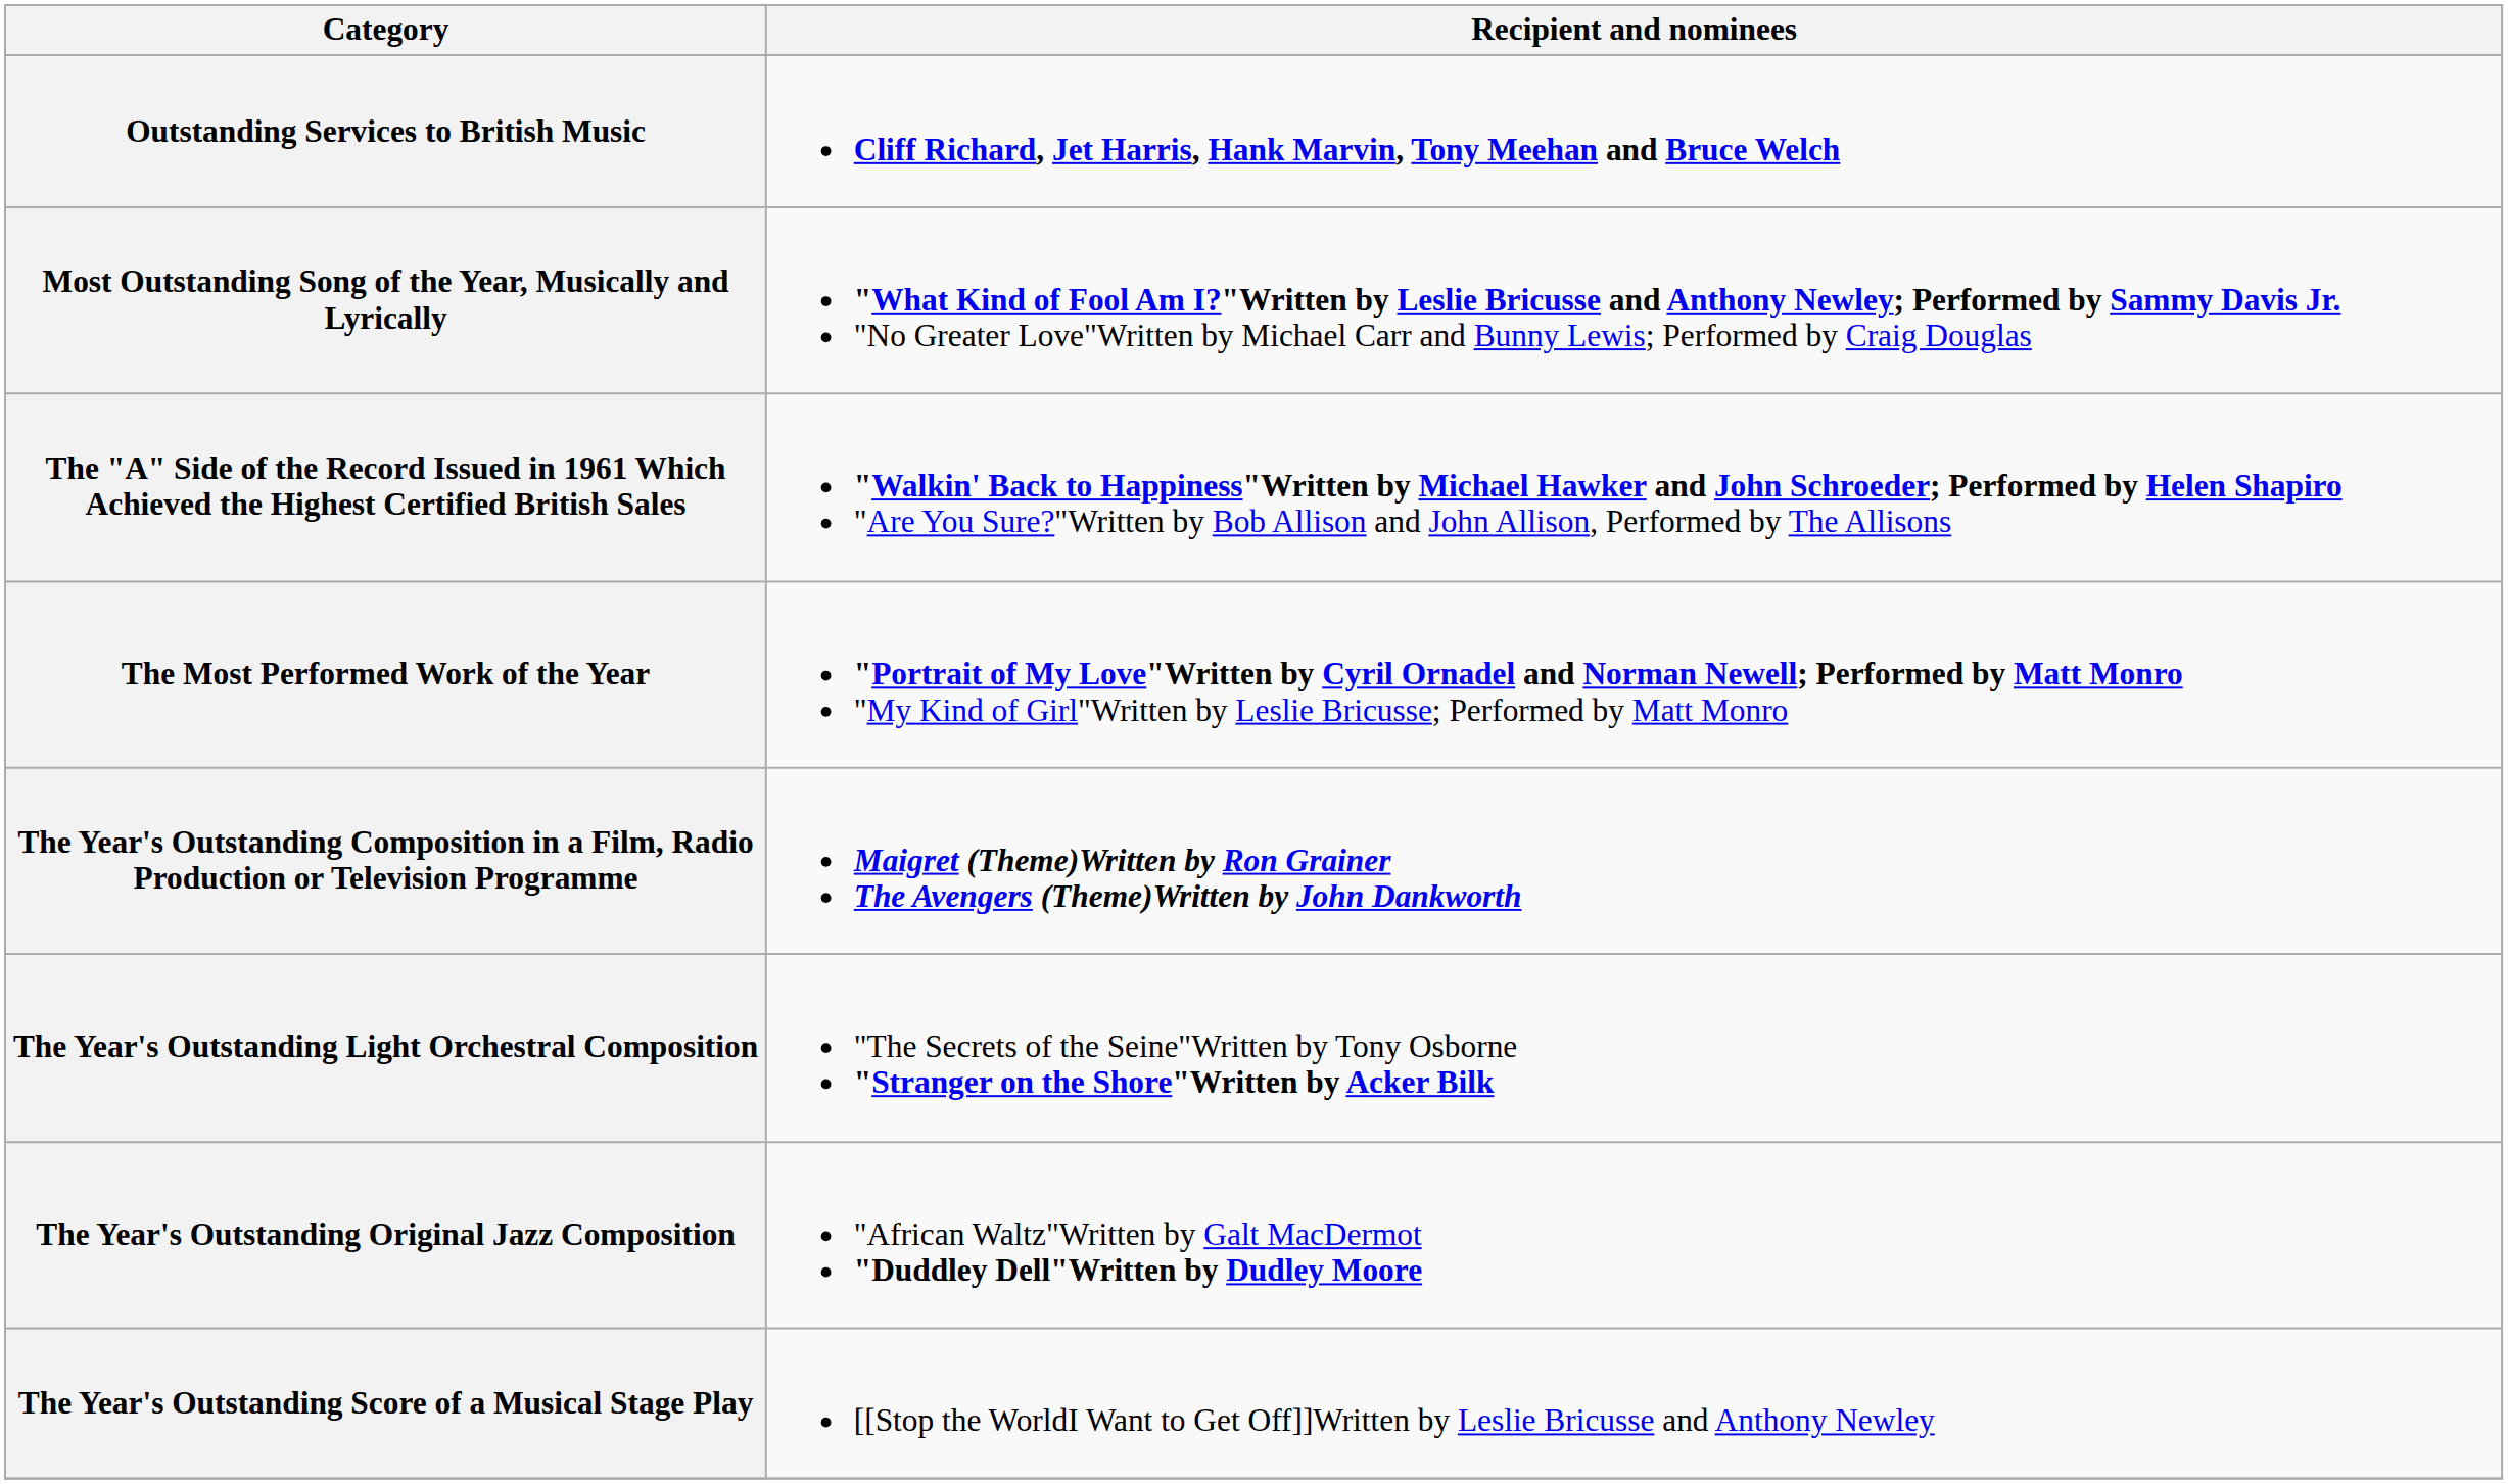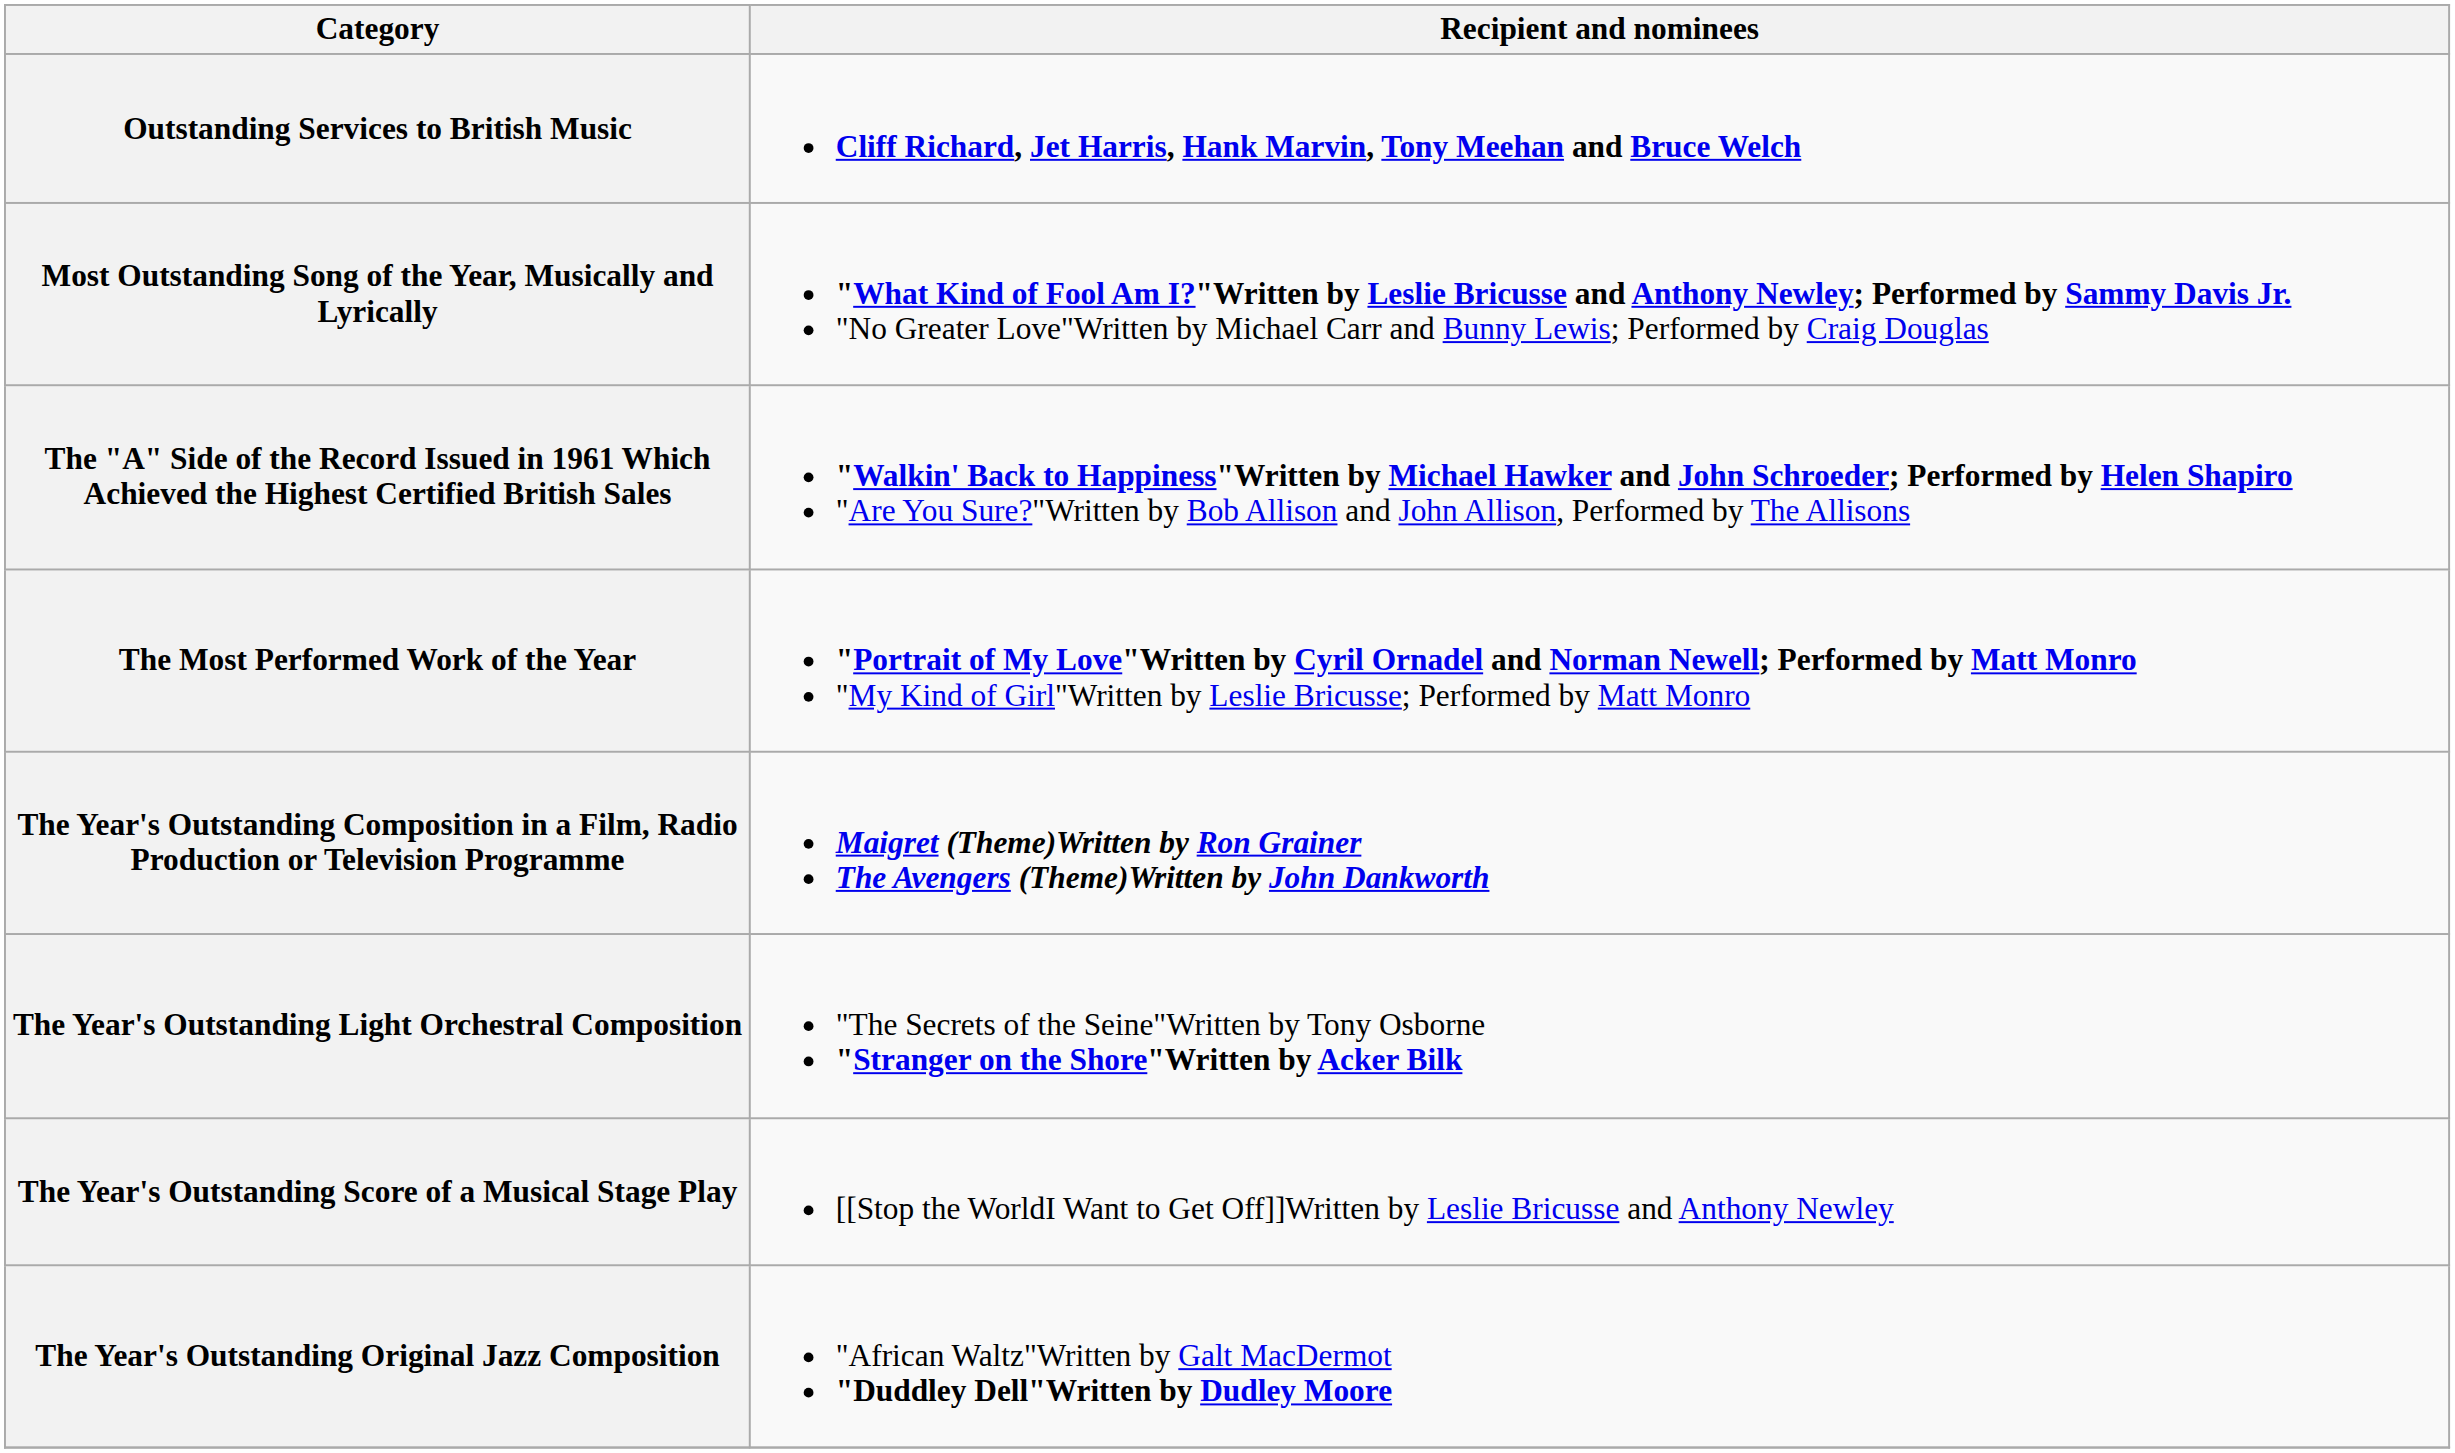rows swapped: The Year's Outstanding Original Jazz Composition <-> The Year's Outstanding Score of a Musical Stage Play
